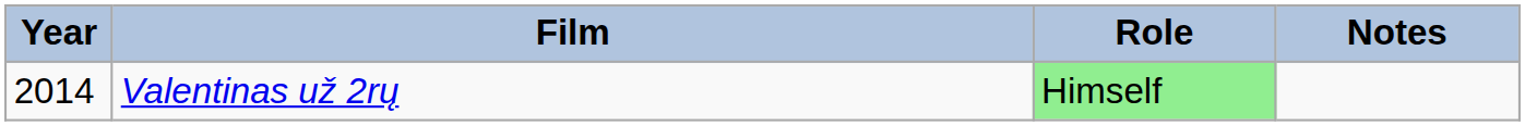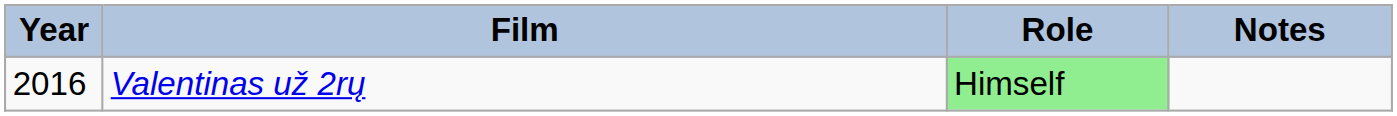Valentinas už 2rų | Year: 2014 -> 2016
